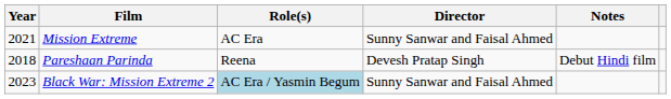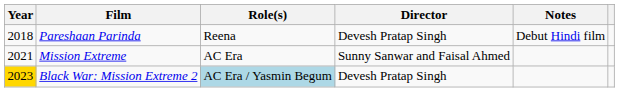rows swapped: Pareshaan Parinda <-> Mission Extreme
Black War: Mission Extreme 2 | Year: no background -> gold background
Black War: Mission Extreme 2 | Director: Sunny Sanwar and Faisal Ahmed -> Devesh Pratap Singh
